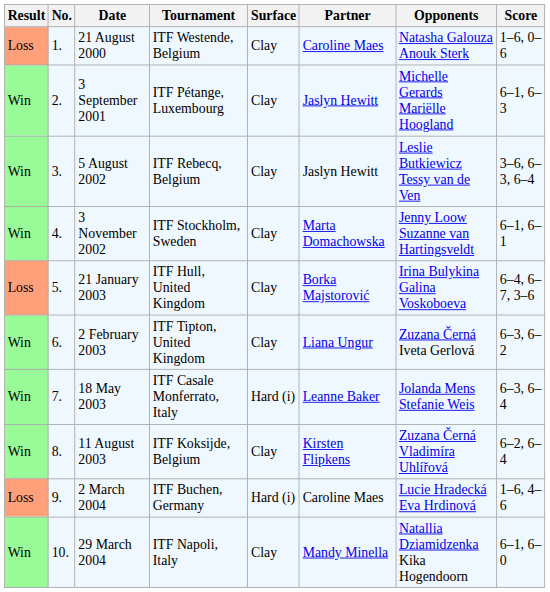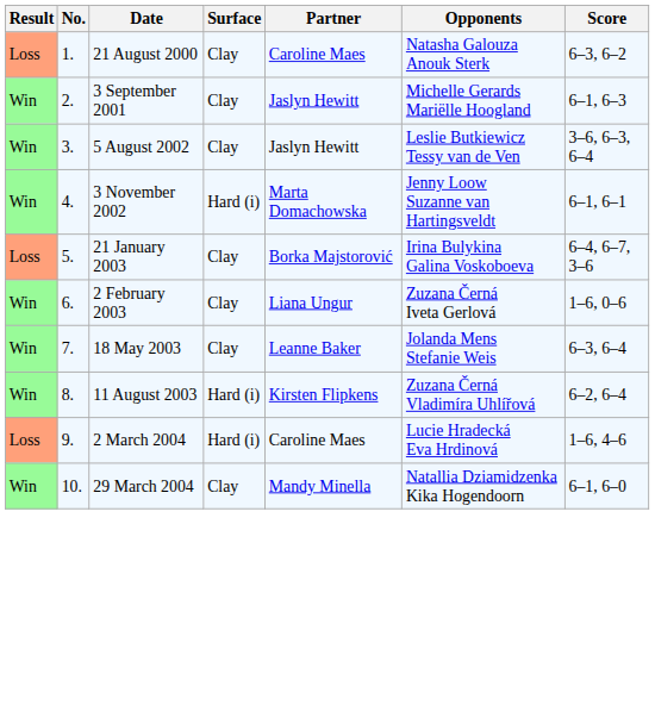- column: Tournament | ITF Westende, Belgium | ITF Pétange, Luxembourg | ITF Rebecq, Belgium | ITF Stockholm, Sweden | ITF Hull, United Kingdom | ITF Tipton, United Kingdom | ITF Casale Monferrato, Italy | ITF Koksijde, Belgium | ITF Buchen, Germany | ITF Napoli, Italy
21 August 2000 | Score: 1–6, 0–6 -> 6–3, 6–2
3 November 2002 | Surface: Clay -> Hard (i)
2 February 2003 | Score: 6–3, 6–2 -> 1–6, 0–6
18 May 2003 | Surface: Hard (i) -> Clay
11 August 2003 | Surface: Clay -> Hard (i)
